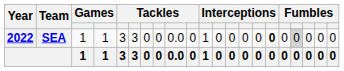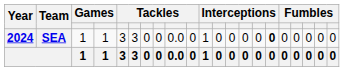SEA | Year: 2022 -> 2024
SEA | column 18: lightgrey background -> no background
